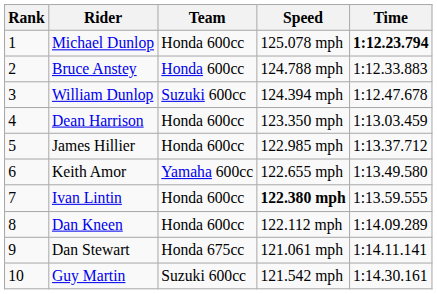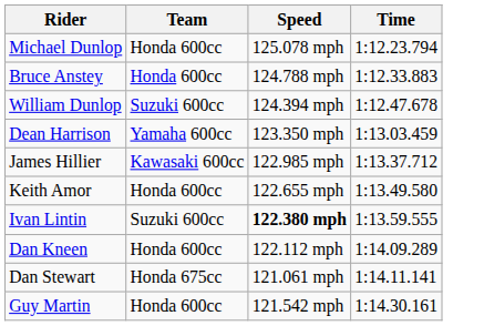- column: Rank | 1 | 2 | 3 | 4 | 5 | 6 | 7 | 8 | 9 | 10
Michael Dunlop | Time: bold -> normal
Dean Harrison | Team: Honda 600cc -> Yamaha 600cc
James Hillier | Team: Honda 600cc -> Kawasaki 600cc
Keith Amor | Team: Yamaha 600cc -> Honda 600cc
Ivan Lintin | Team: Honda 600cc -> Suzuki 600cc
Guy Martin | Team: Suzuki 600cc -> Honda 600cc
